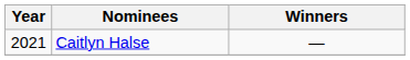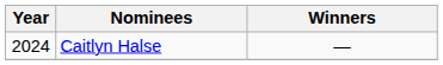Caitlyn Halse | Year: 2021 -> 2024
